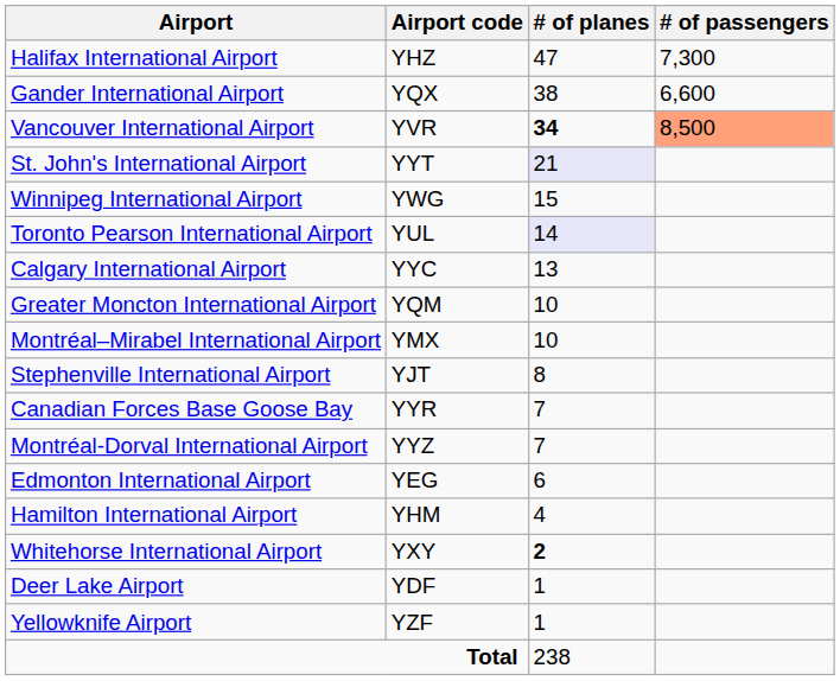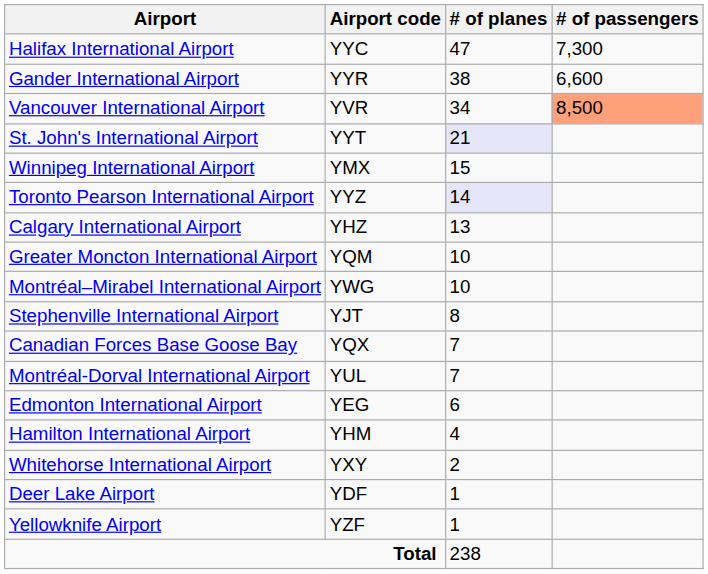Halifax International Airport | Airport code: YHZ -> YYC
Gander International Airport | Airport code: YQX -> YYR
Vancouver International Airport | # of planes: bold -> normal
Winnipeg International Airport | Airport code: YWG -> YMX
Toronto Pearson International Airport | Airport code: YUL -> YYZ
Calgary International Airport | Airport code: YYC -> YHZ
Montréal–Mirabel International Airport | Airport code: YMX -> YWG
Canadian Forces Base Goose Bay | Airport code: YYR -> YQX
Montréal-Dorval International Airport | Airport code: YYZ -> YUL
Whitehorse International Airport | # of planes: bold -> normal
